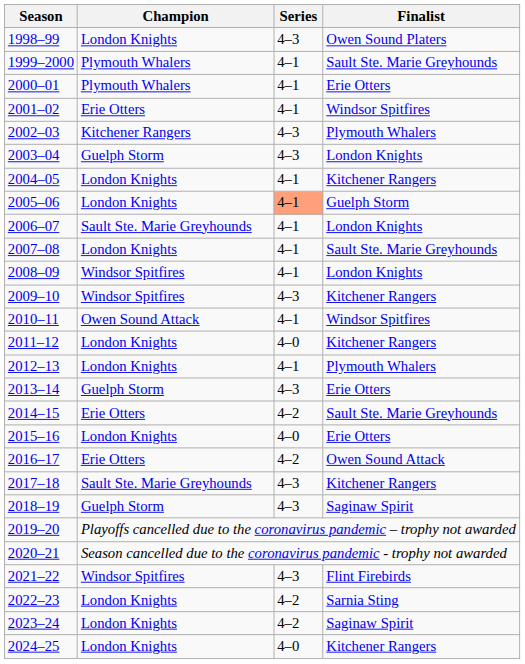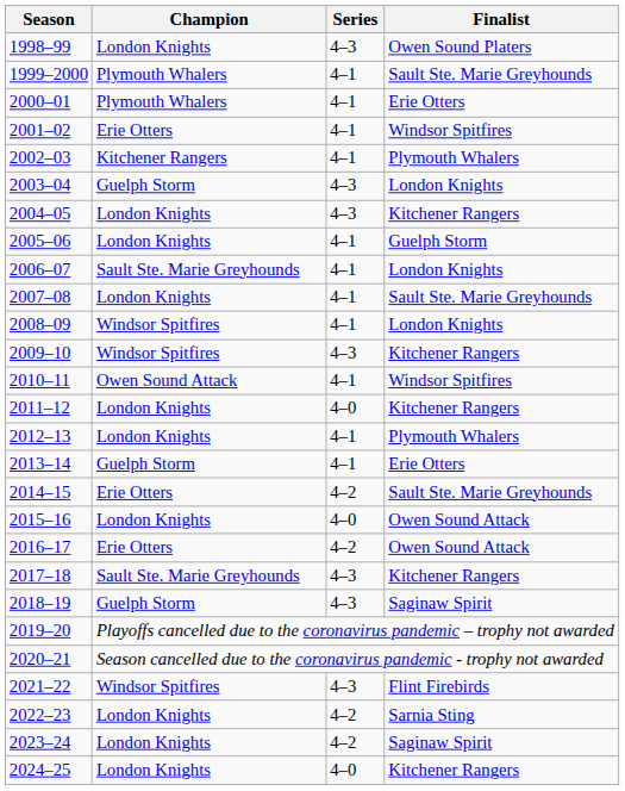2002–03 | Series: 4–3 -> 4–1
2004–05 | Series: 4–1 -> 4–3
2005–06 | Series: lightsalmon background -> no background
2013–14 | Series: 4–3 -> 4–1
2015–16 | Finalist: Erie Otters -> Owen Sound Attack
